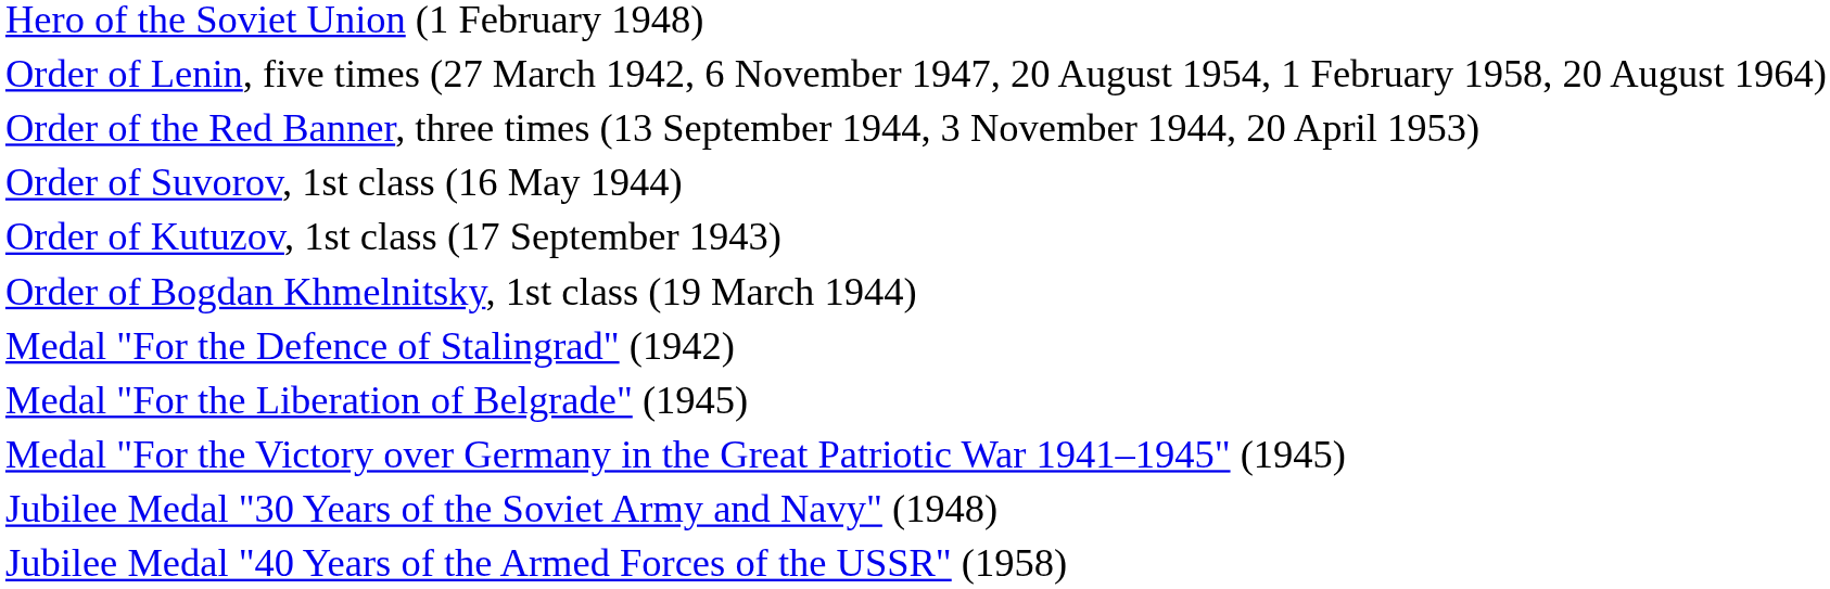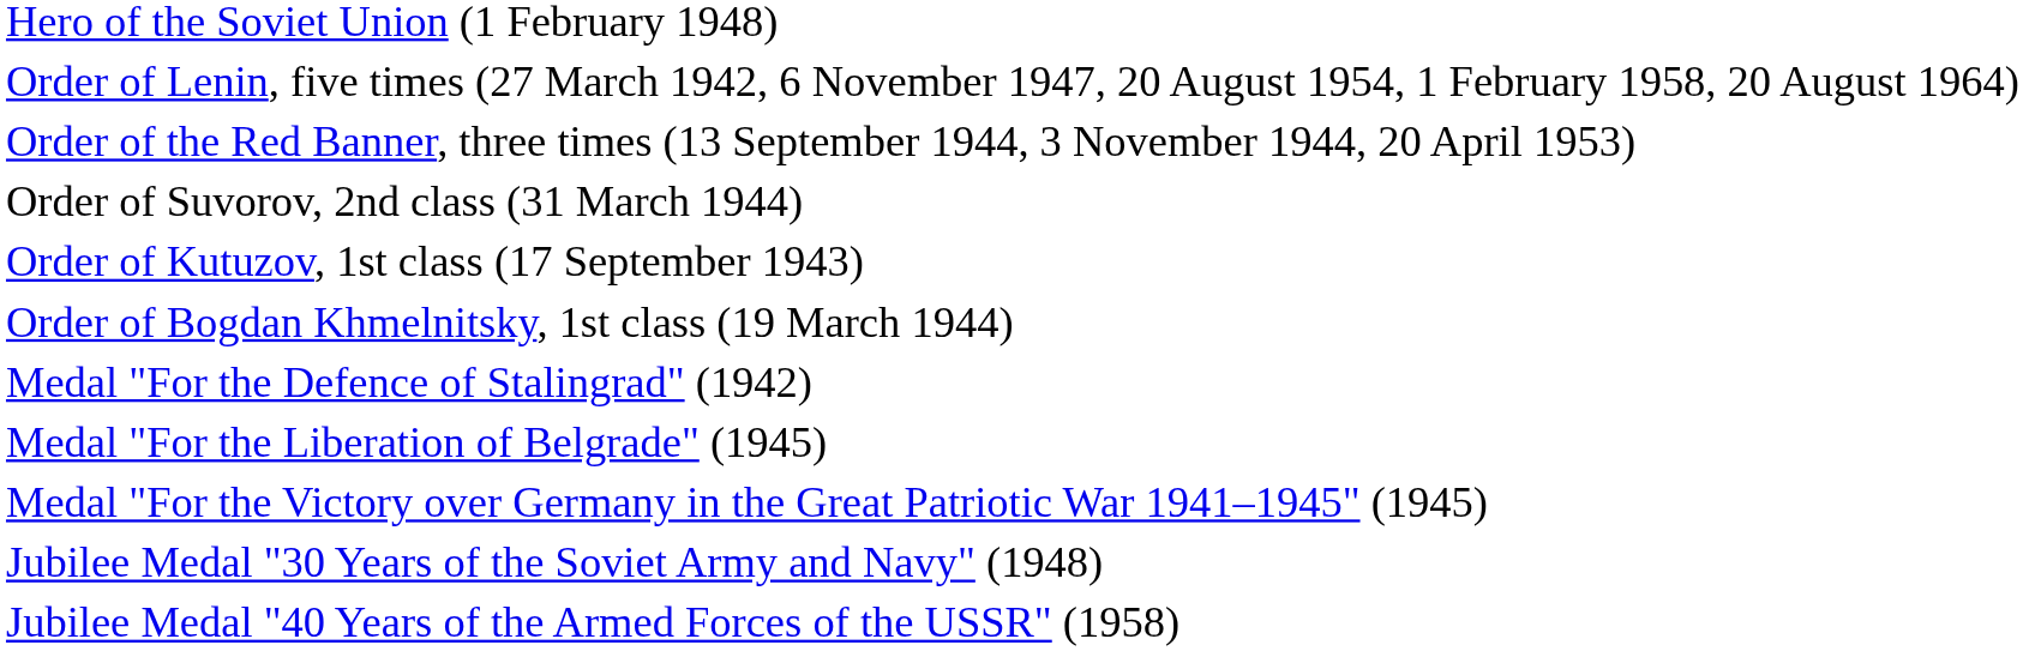- row: Order of Suvorov, 1st class (16 May 1944)
+ row: Order of Suvorov, 2nd class (31 March 1944)
